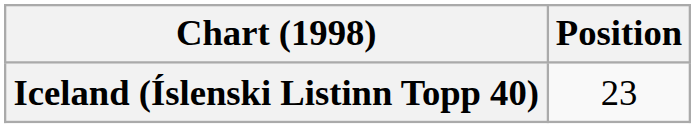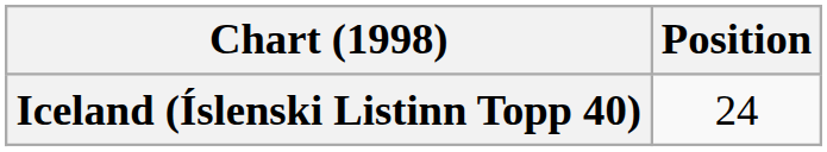Iceland (Íslenski Listinn Topp 40) | Position: 23 -> 24
